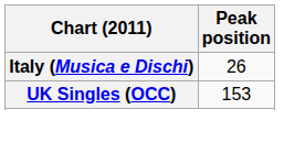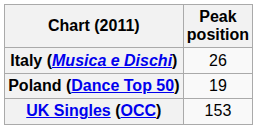+ row: Poland (Dance Top 50) | 19
